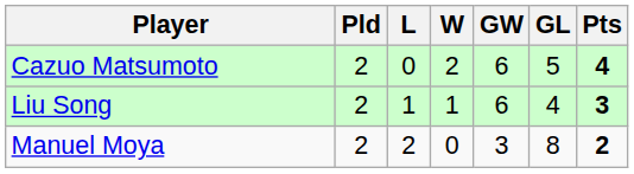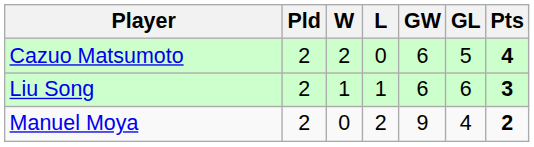columns swapped: W <-> L
Liu Song | GL: 4 -> 6
Manuel Moya | GW: 3 -> 9
Manuel Moya | GL: 8 -> 4
